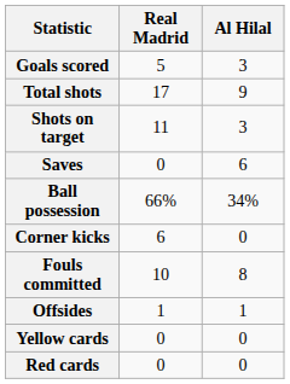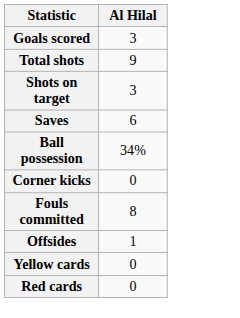- column: Real Madrid | 5 | 17 | 11 | 0 | 66% | 6 | 10 | 1 | 0 | 0
